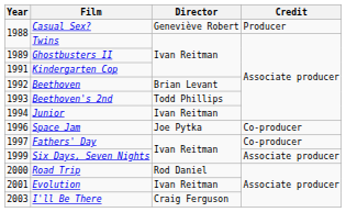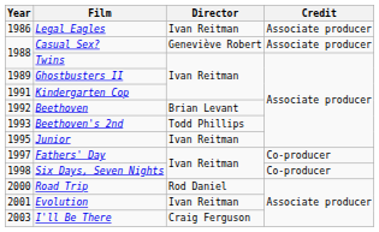+ row: 1986 | Legal Eagles | Ivan Reitman | Associate producer
Casual Sex? | Credit: Producer -> Associate producer
Junior | Year: 1994 -> 1995
- row: 1996 | Space Jam | Joe Pytka | Co-producer
Six Days, Seven Nights | Year: 1999 -> 1998
Six Days, Seven Nights | Credit: Associate producer -> Co-producer
